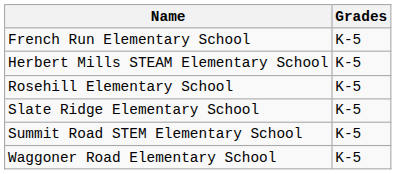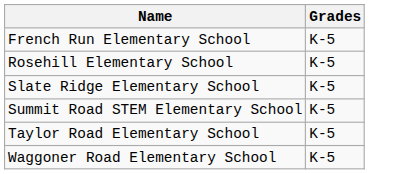- row: Herbert Mills STEAM Elementary School | K-5
+ row: Taylor Road Elementary School | K-5
